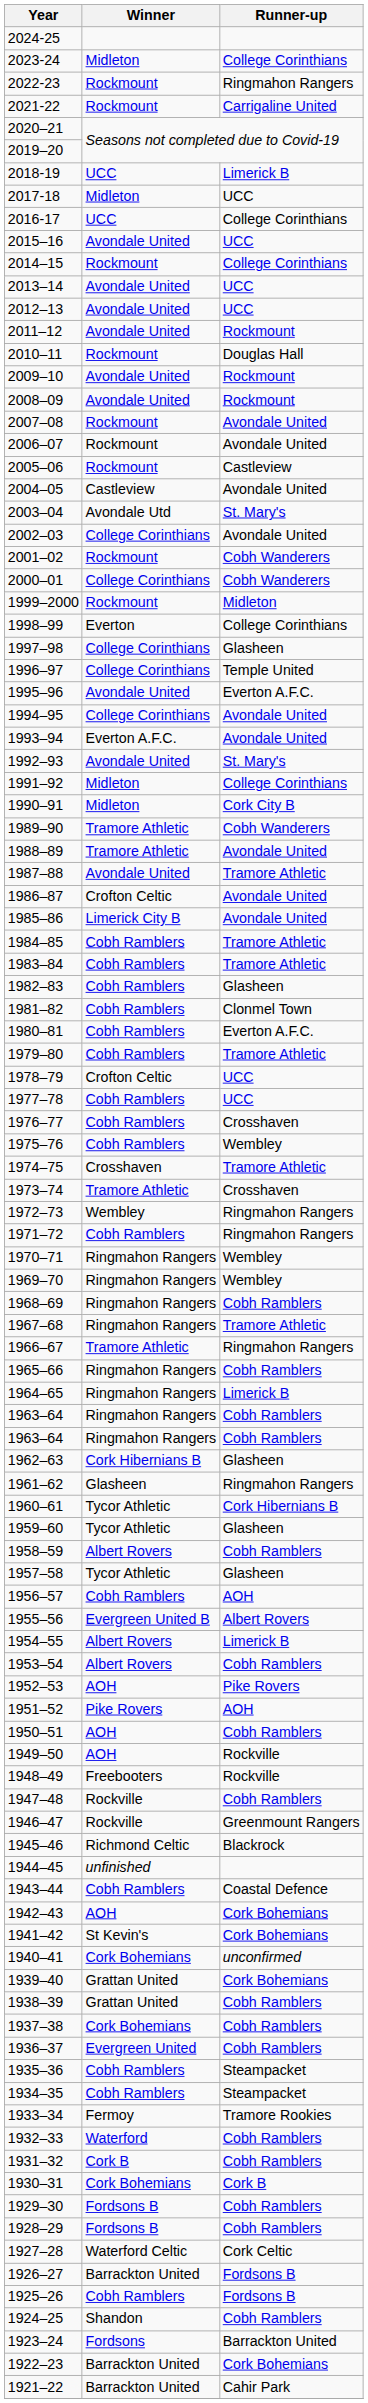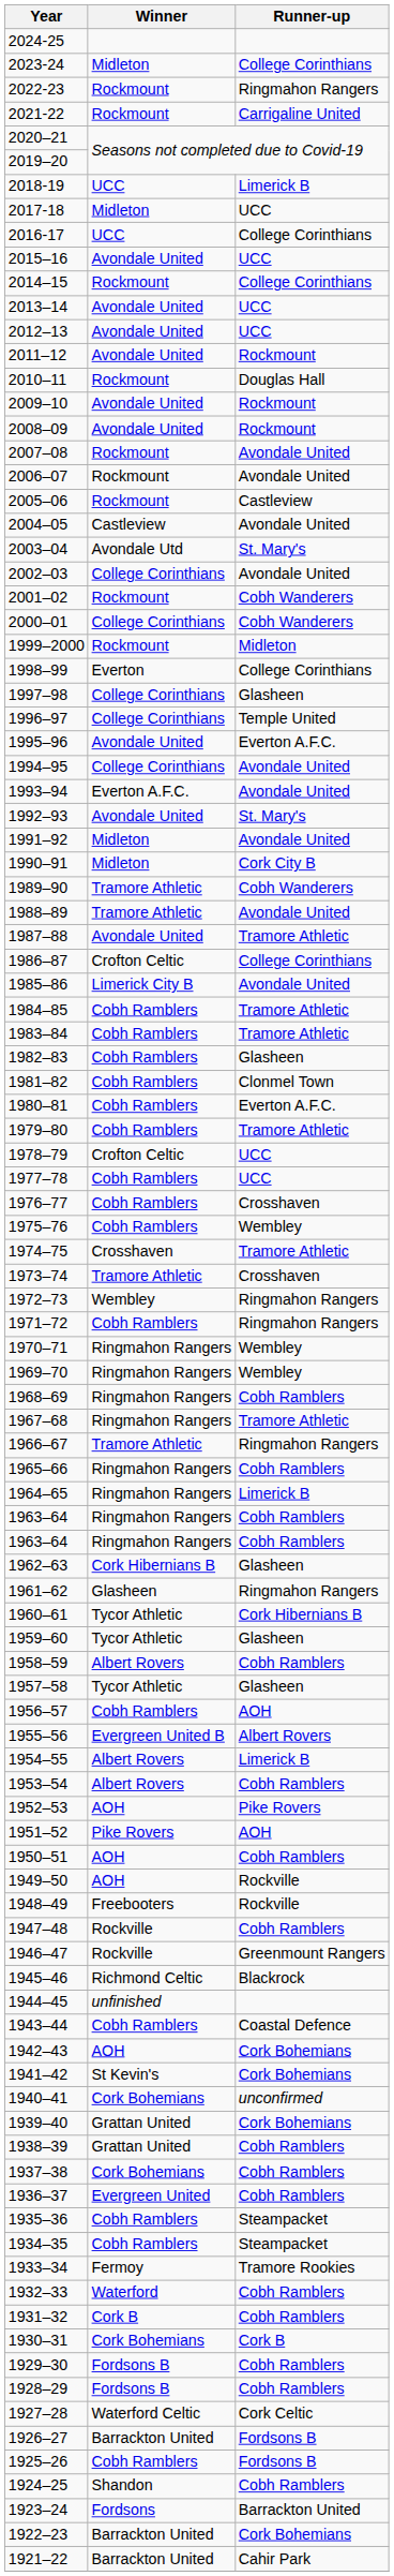1991–92 | Runner-up: College Corinthians -> Avondale United
1986–87 | Runner-up: Avondale United -> College Corinthians
